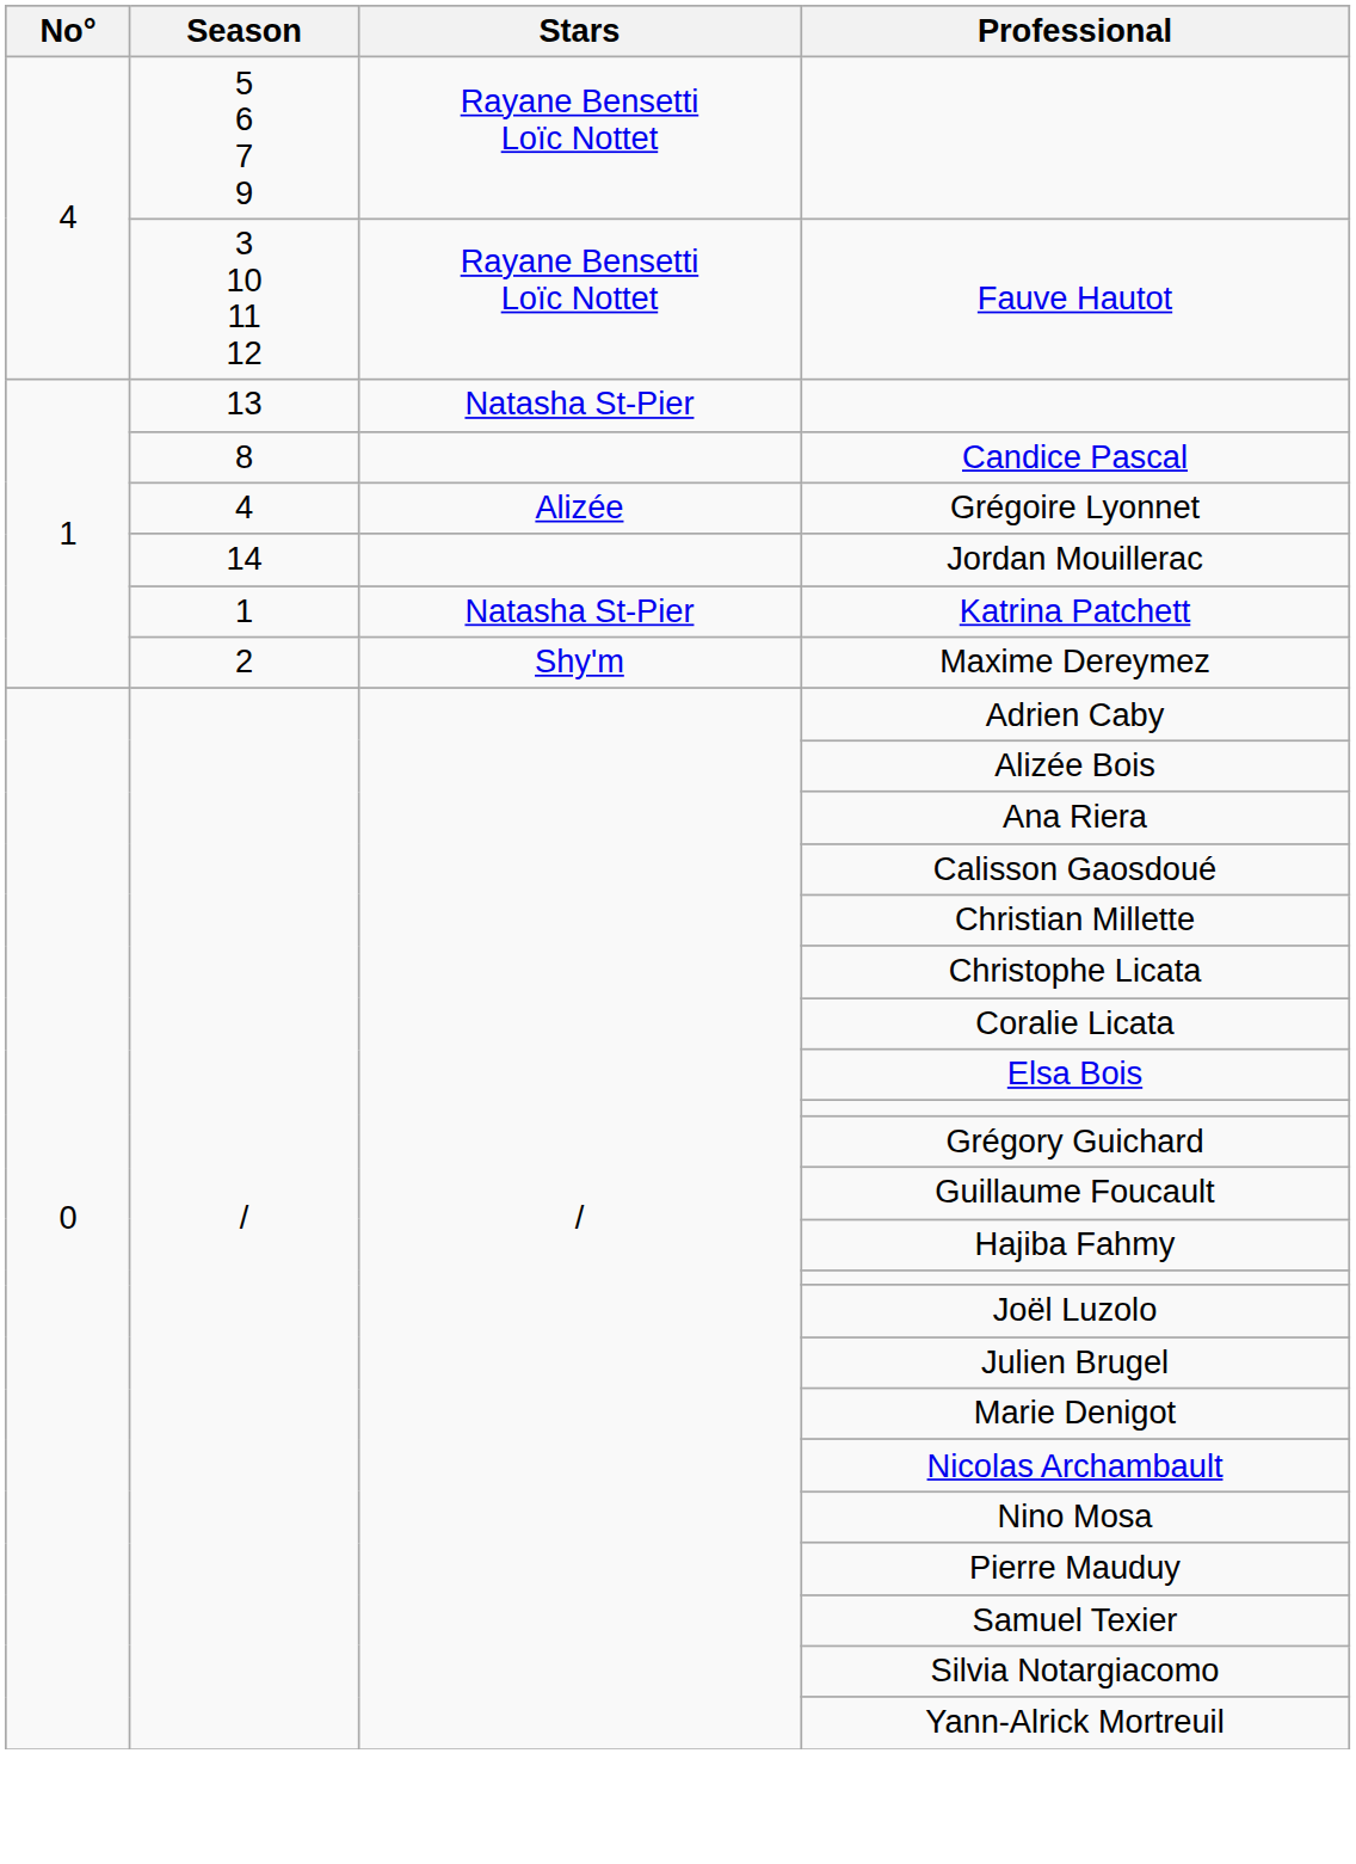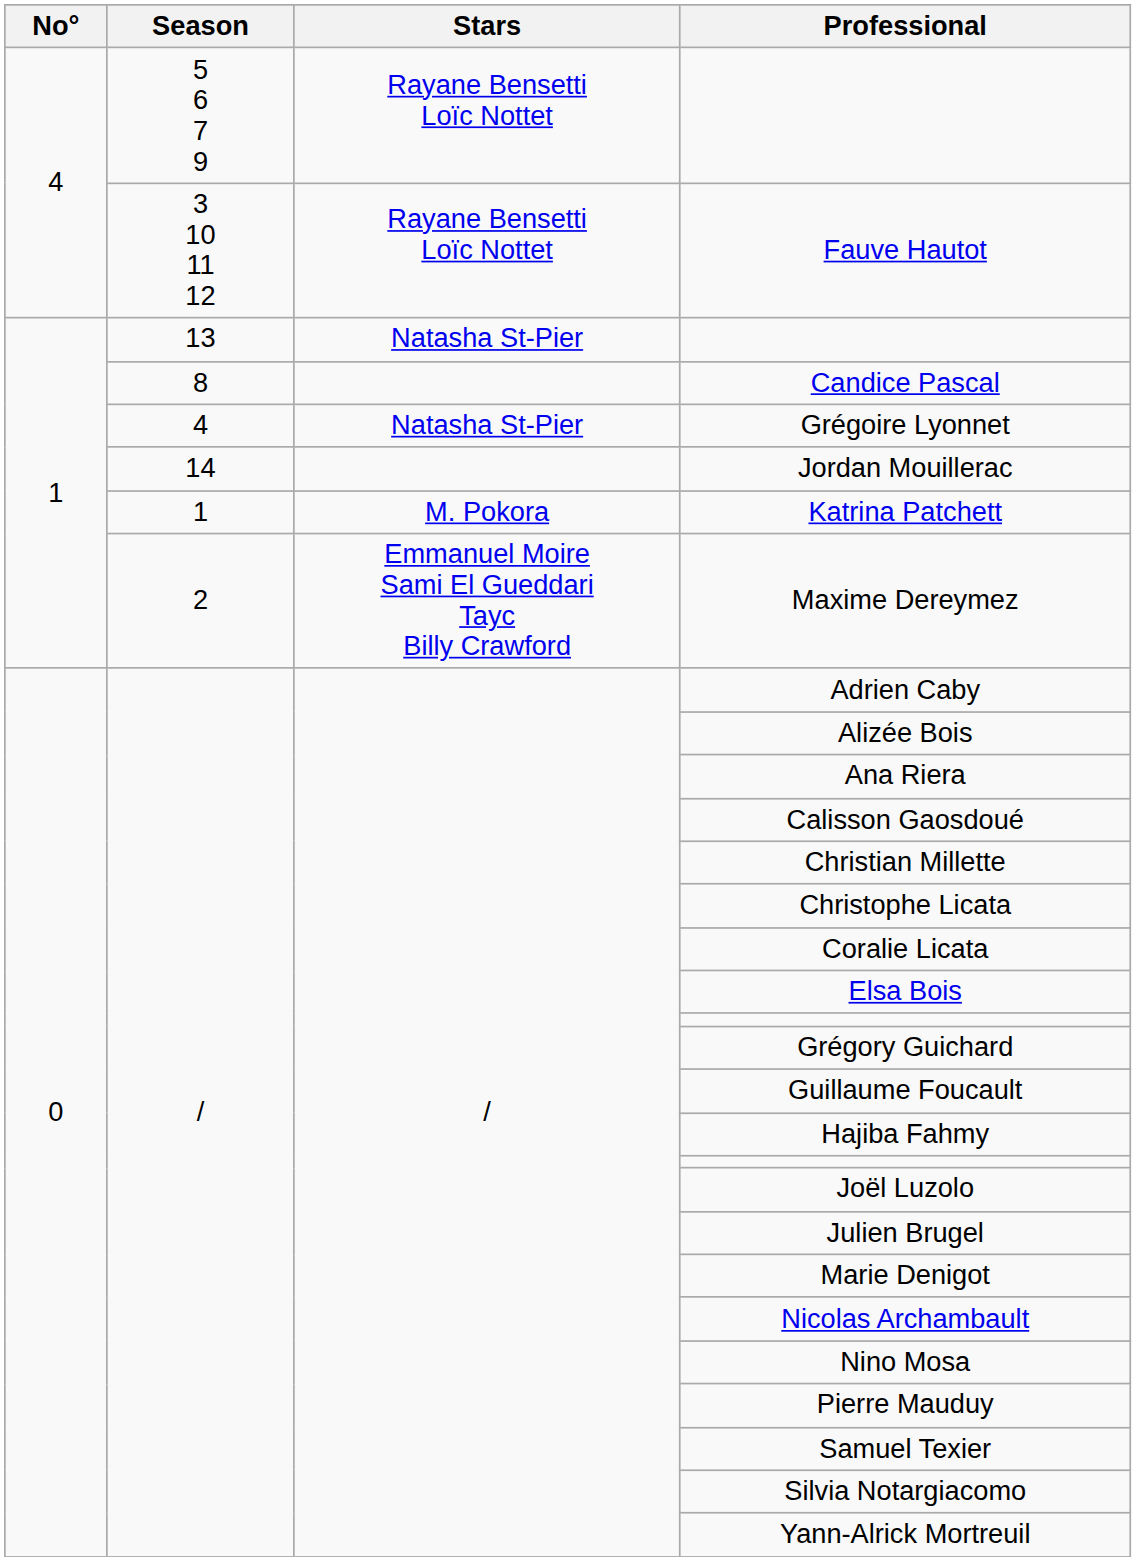Grégoire Lyonnet | Stars: Alizée -> Natasha St-Pier
Katrina Patchett | Stars: Natasha St-Pier -> M. Pokora
Maxime Dereymez | Stars: Shy'm -> Emmanuel Moire Sami El Gueddari Tayc Billy Crawford
